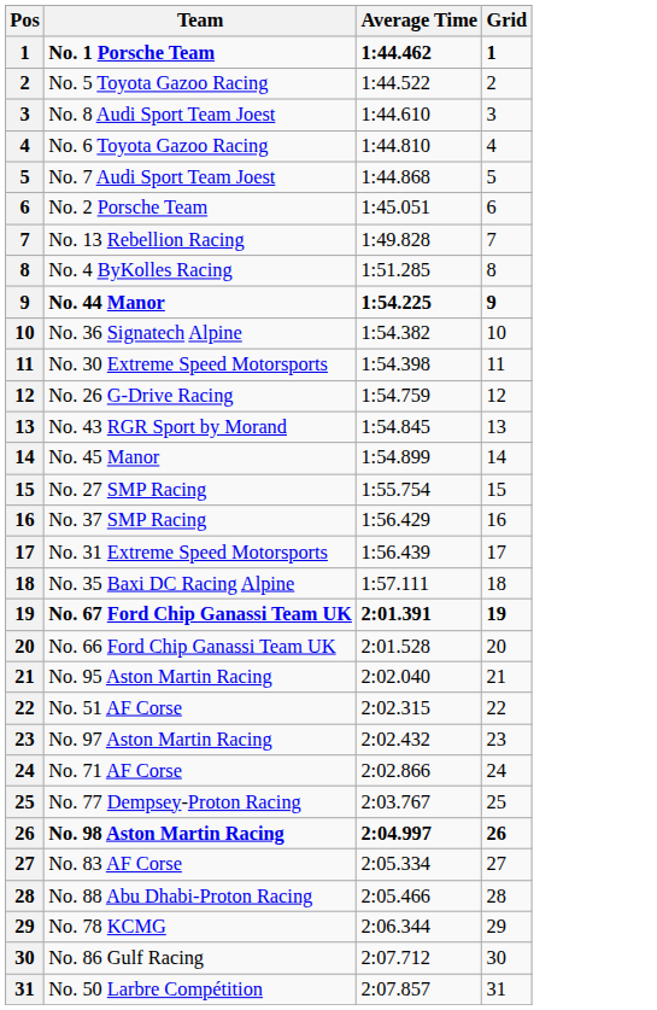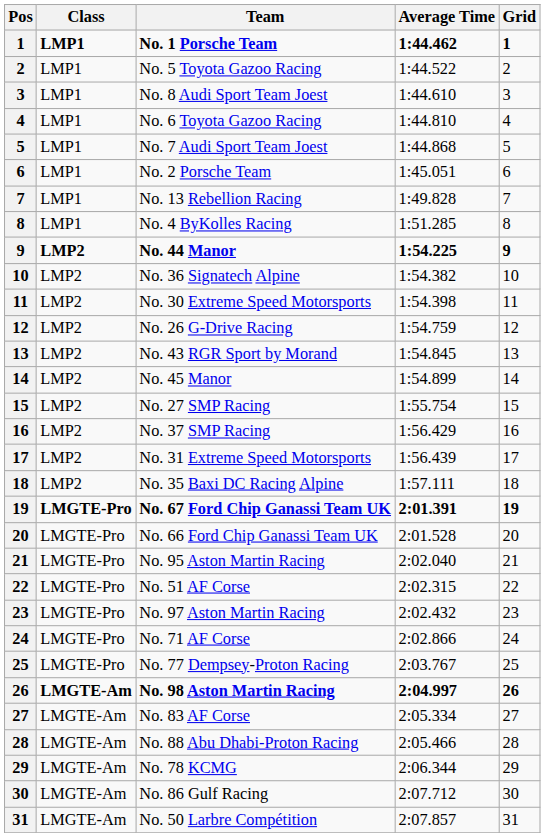+ column: Class | LMP1 | LMP1 | LMP1 | LMP1 | LMP1 | LMP1 | LMP1 | LMP1 | LMP2 | LMP2 | LMP2 | LMP2 | LMP2 | LMP2 | LMP2 | LMP2 | LMP2 | LMP2 | LMGTE-Pro | LMGTE-Pro | LMGTE-Pro | LMGTE-Pro | LMGTE-Pro | LMGTE-Pro | LMGTE-Pro | LMGTE-Am | LMGTE-Am | LMGTE-Am | LMGTE-Am | LMGTE-Am | LMGTE-Am
